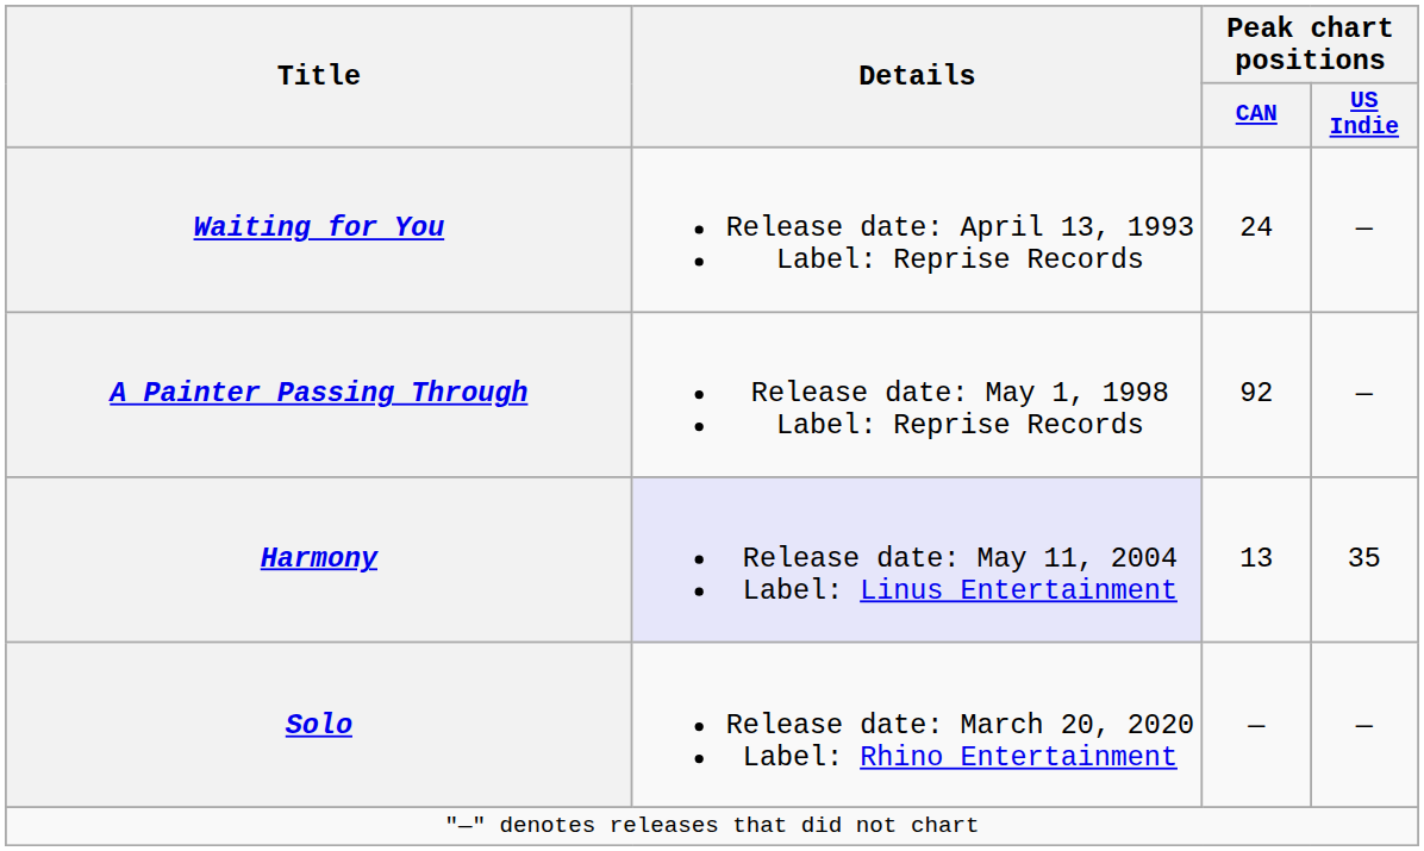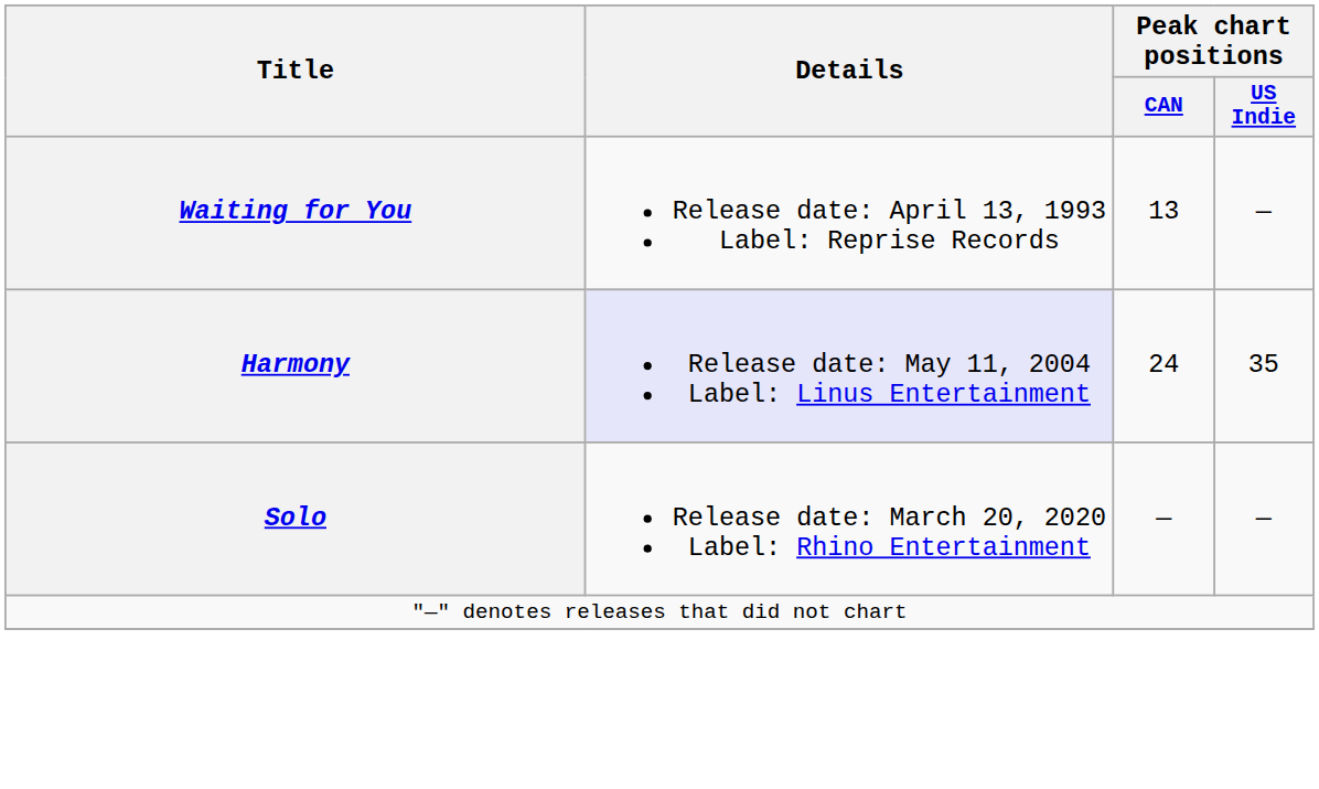Waiting for You | Peak chart positions / CAN: 24 -> 13
- row: A Painter Passing Through | Release date: May 1, 1998 Label: Reprise Records | 92 | —
Harmony | Peak chart positions / CAN: 13 -> 24
